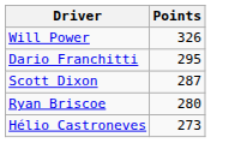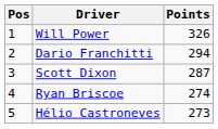+ column: Pos | 1 | 2 | 3 | 4 | 5
Dario Franchitti | Points: 295 -> 294
Ryan Briscoe | Points: 280 -> 274
